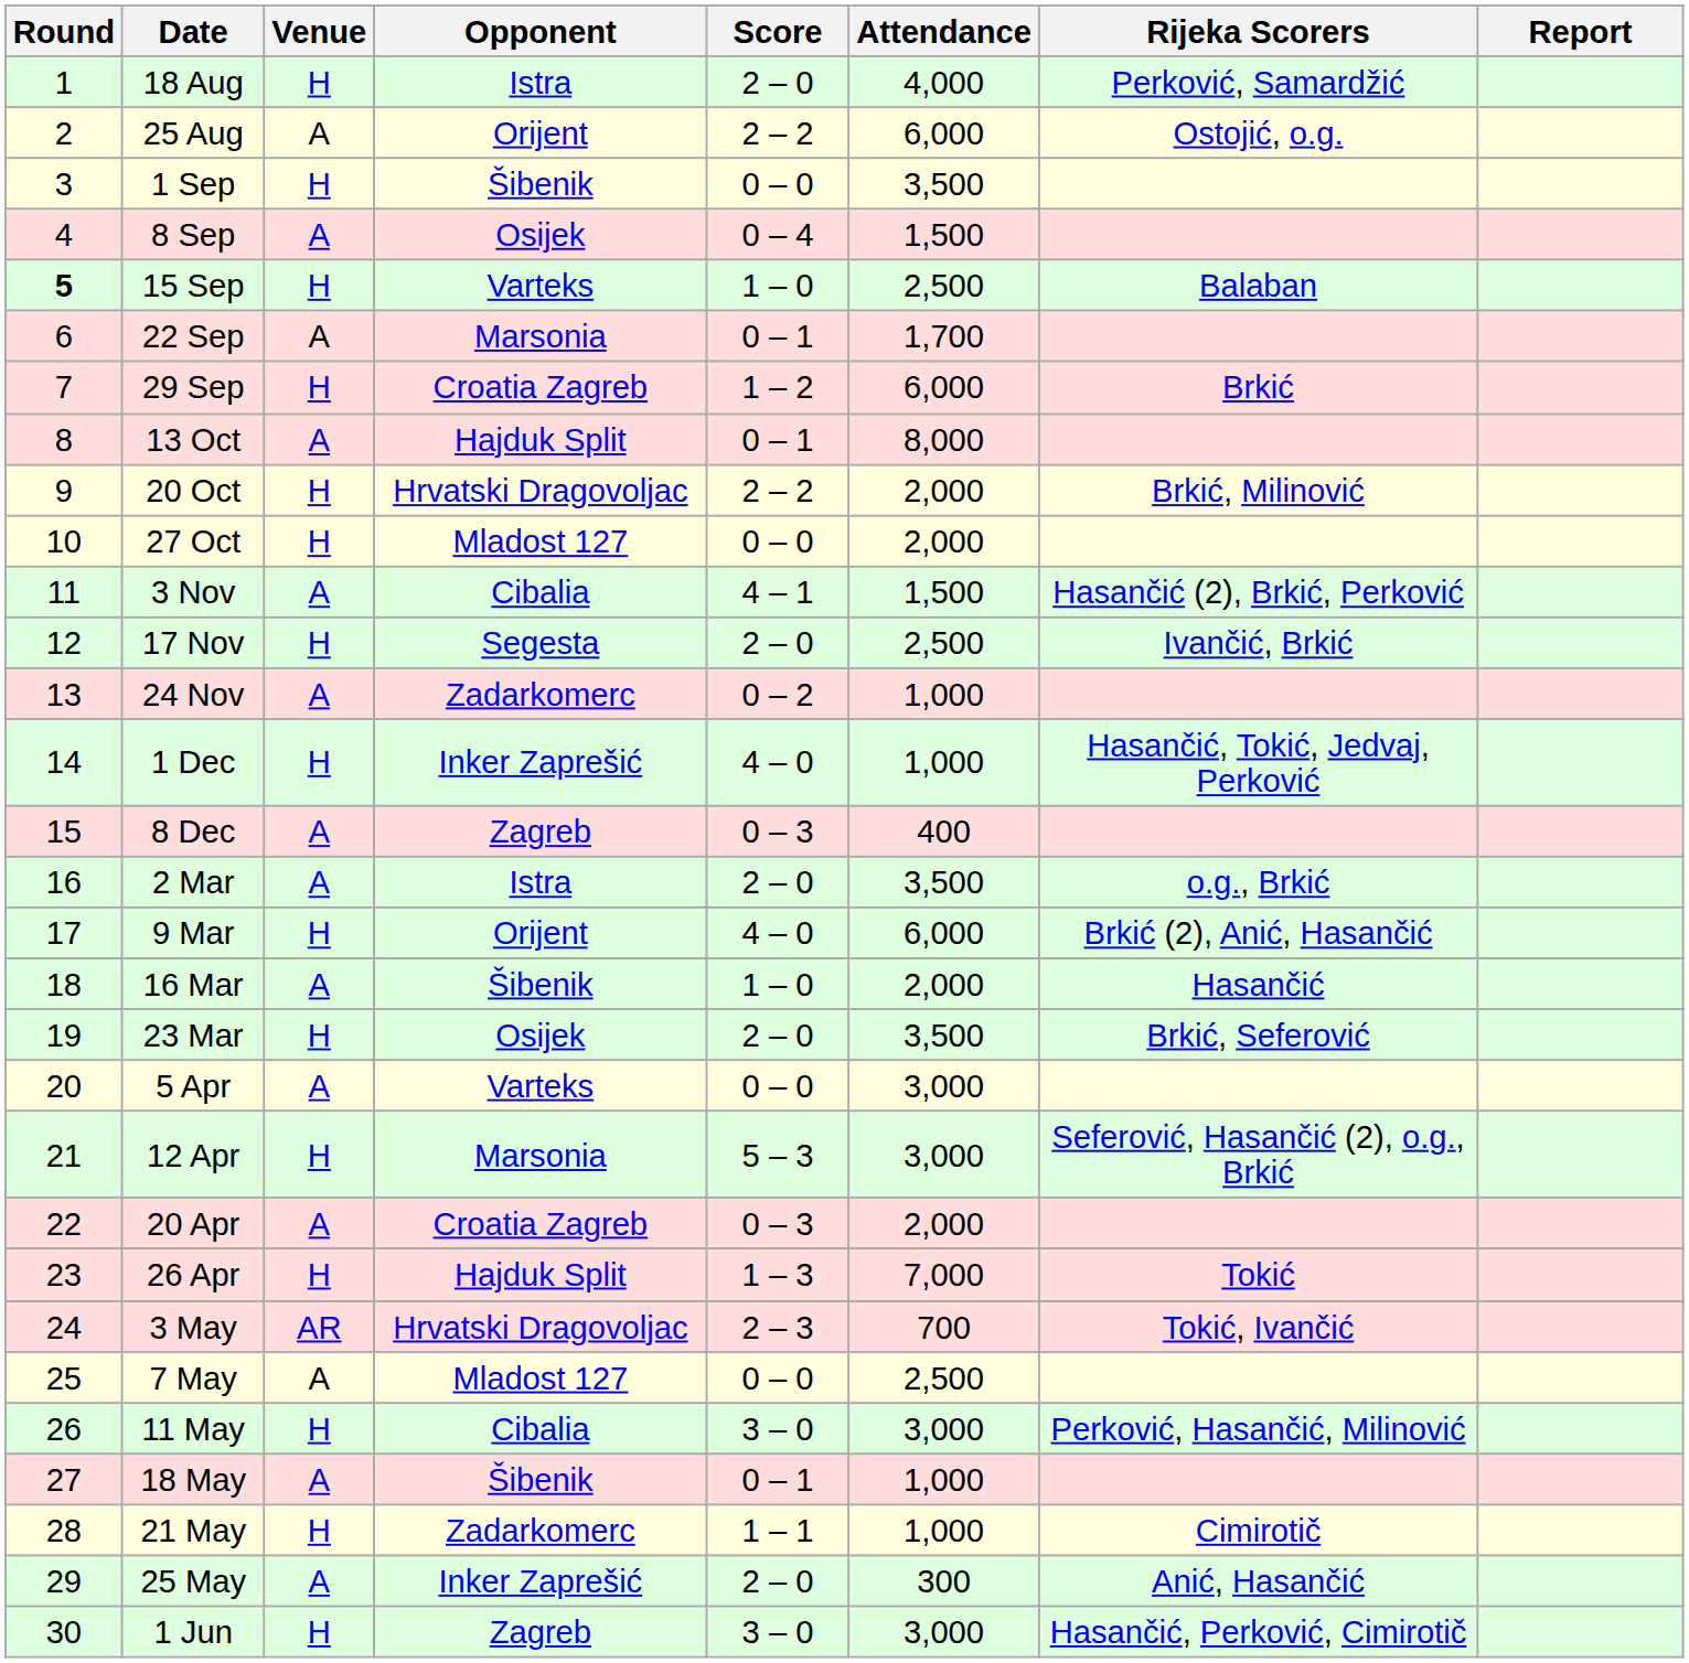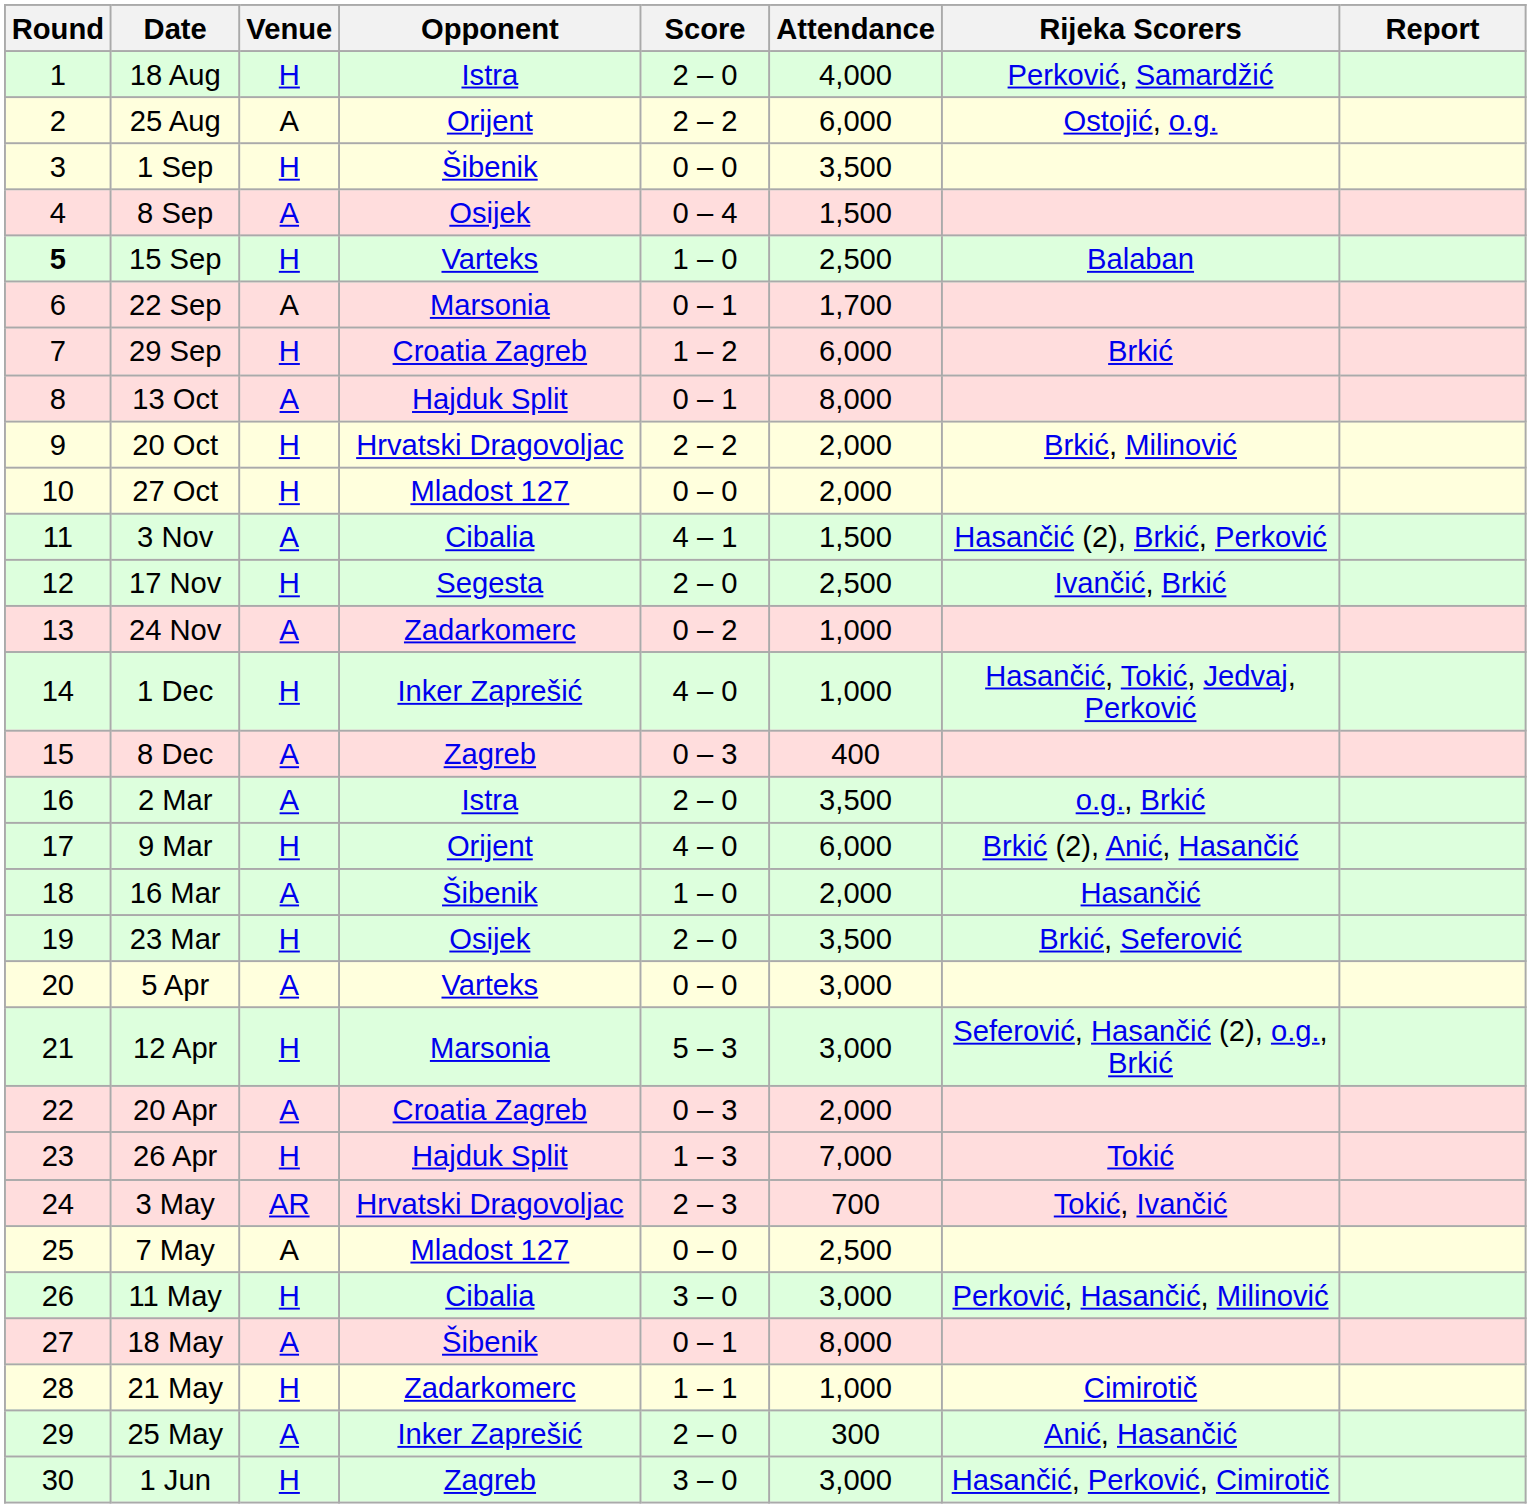18 May | Attendance: 1,000 -> 8,000
